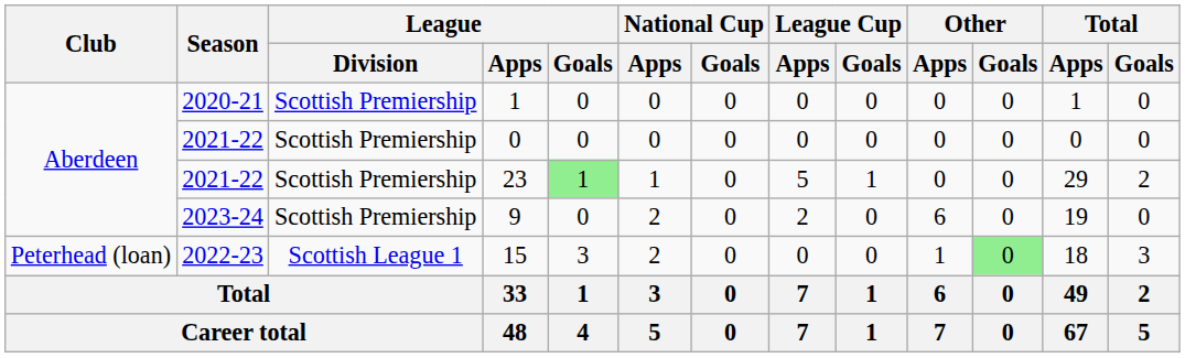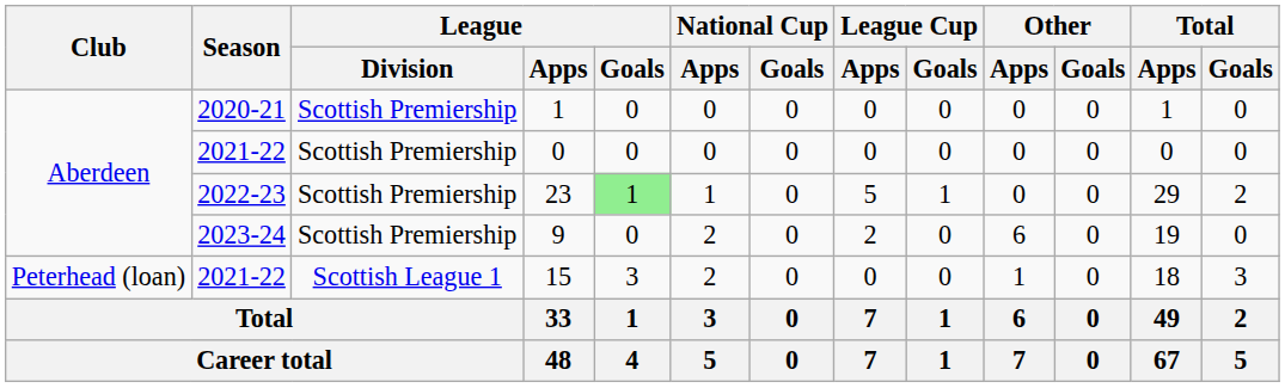23 | Season: 2021-22 -> 2022-23
15 | Season: 2022-23 -> 2021-22
15 | Other / Goals: lightgreen background -> no background
